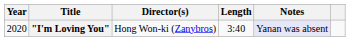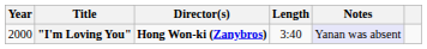"I'm Loving You" | Year: 2020 -> 2000
"I'm Loving You" | Director(s): normal -> bold
